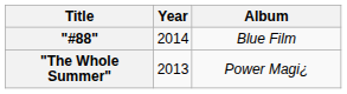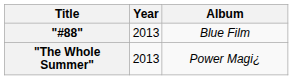"#88" | Year: 2014 -> 2013
